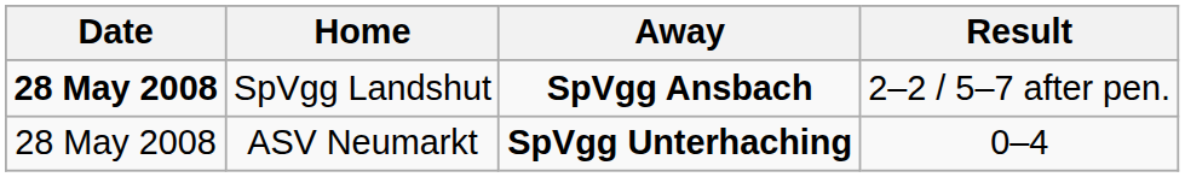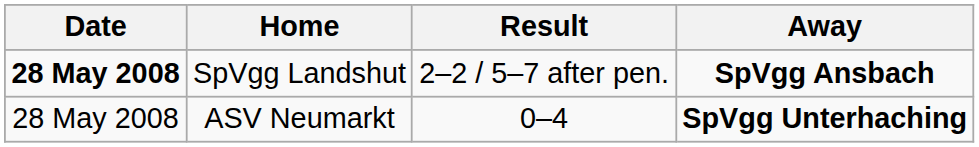columns swapped: Away <-> Result
